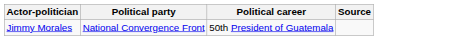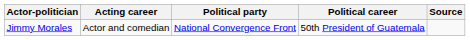+ column: Acting career | Actor and comedian
